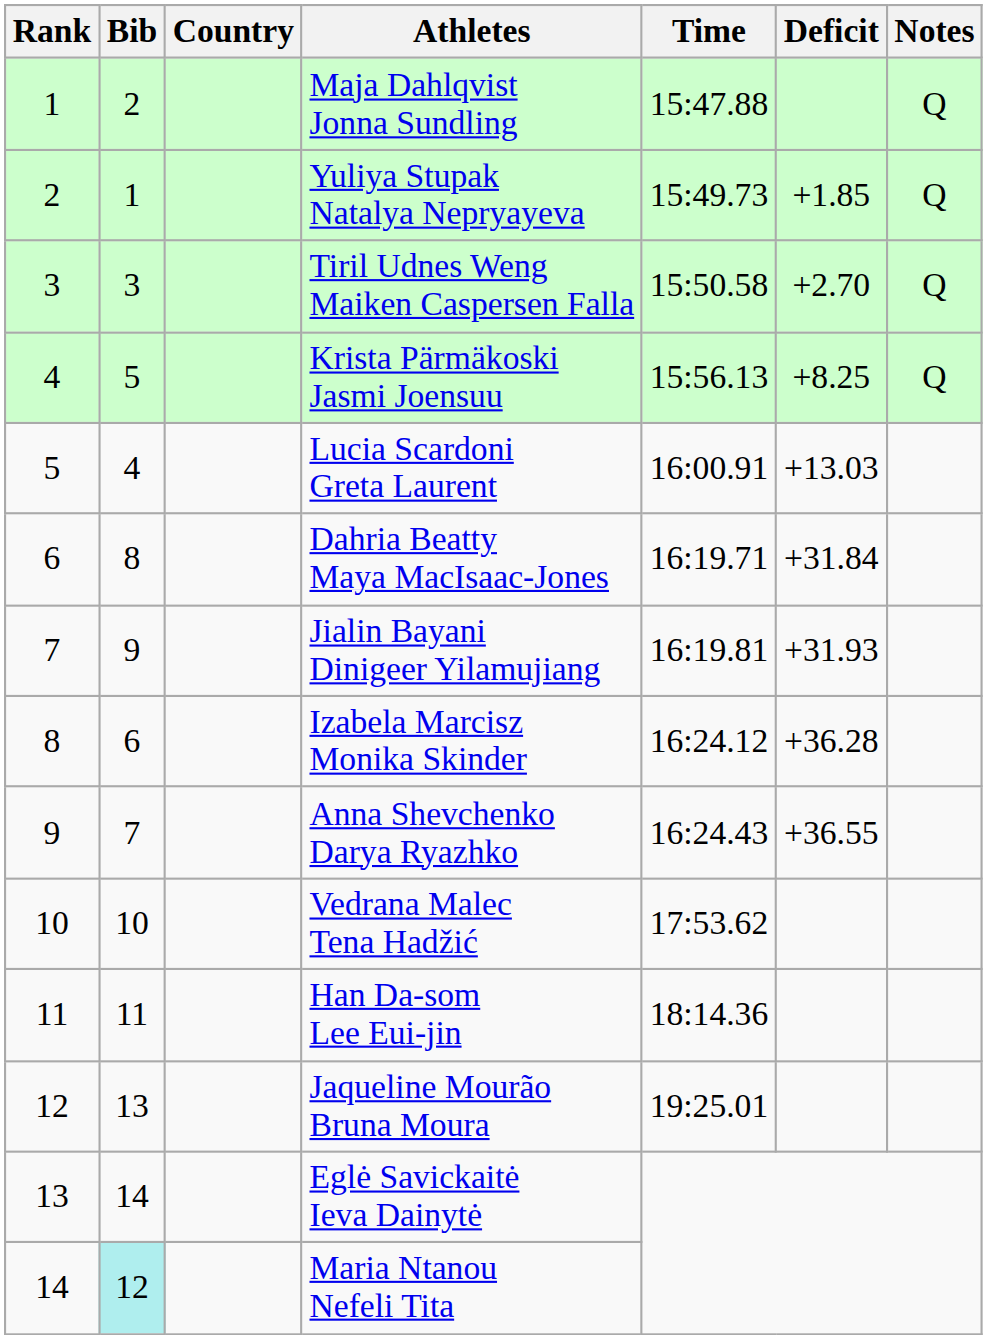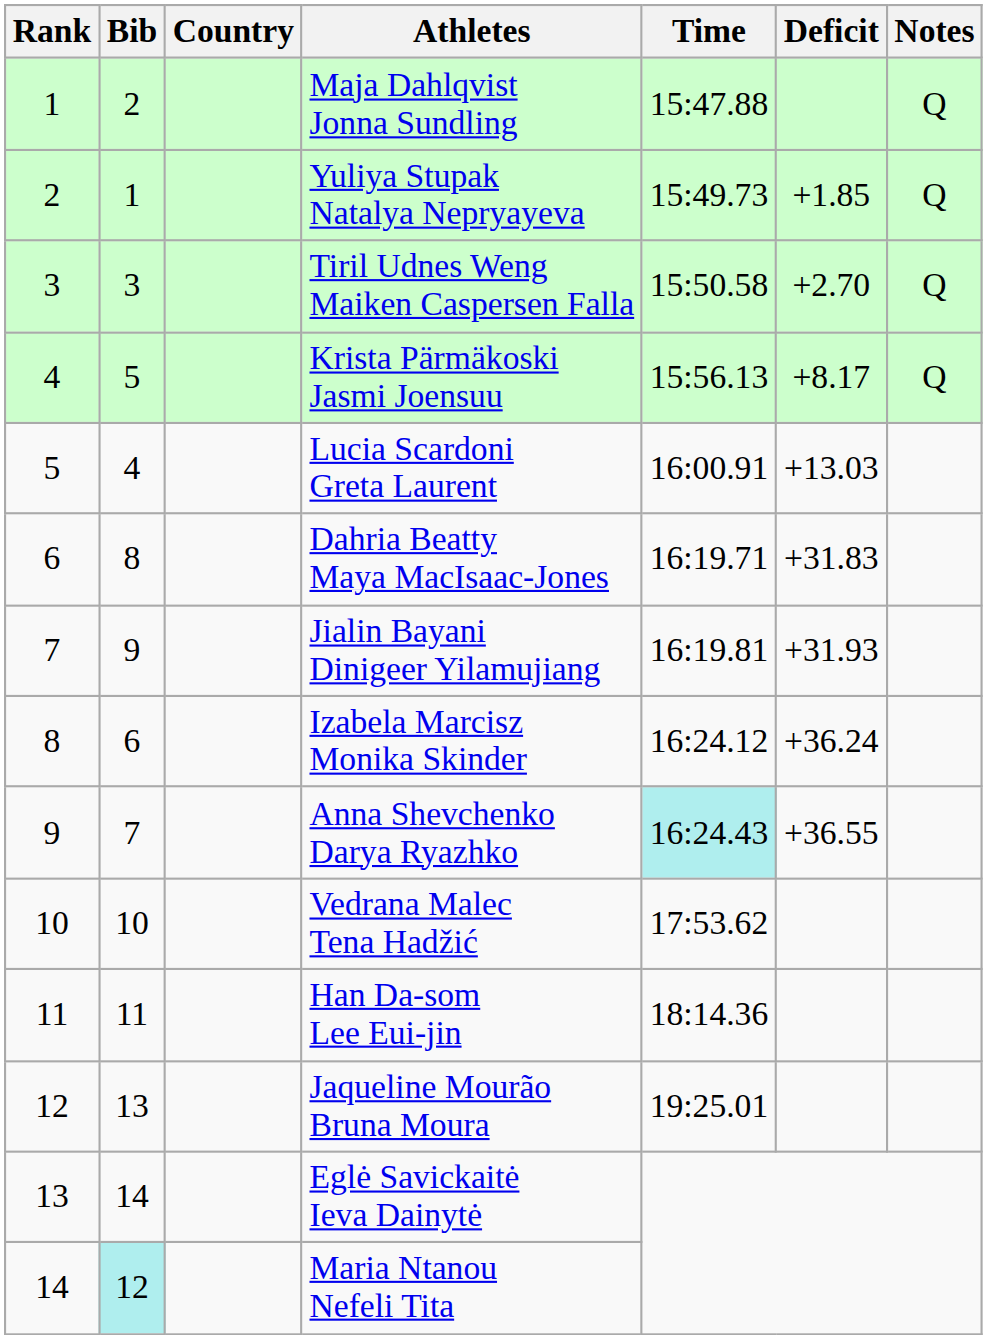Krista Pärmäkoski Jasmi Joensuu | Deficit: +8.25 -> +8.17
Dahria Beatty Maya MacIsaac-Jones | Deficit: +31.84 -> +31.83
Izabela Marcisz Monika Skinder | Deficit: +36.28 -> +36.24
Anna Shevchenko Darya Ryazhko | Time: no background -> paleturquoise background
